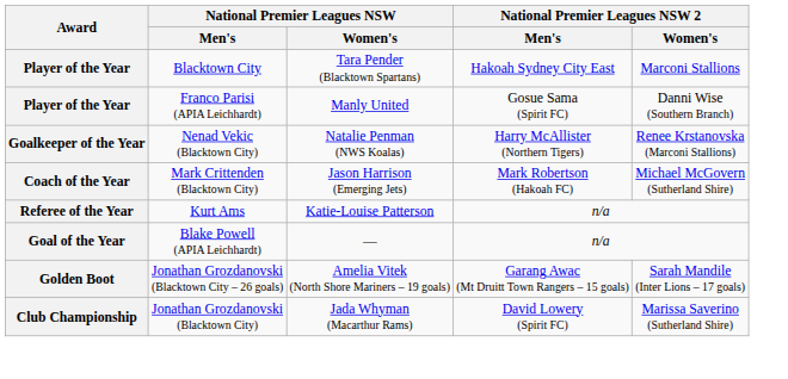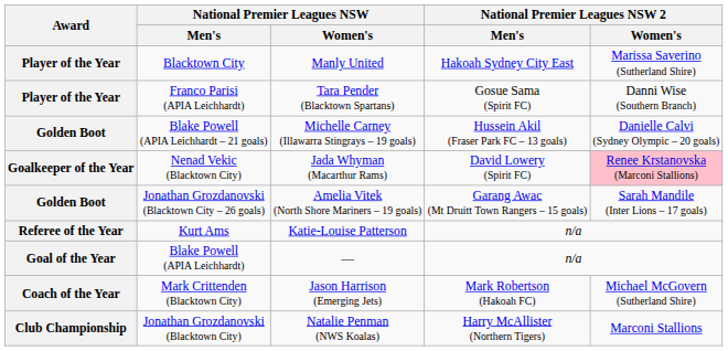Blacktown City | National Premier Leagues NSW / Women's: Tara Pender (Blacktown Spartans) -> Manly United
Blacktown City | National Premier Leagues NSW 2 / Women's: Marconi Stallions -> Marissa Saverino (Sutherland Shire)
Franco Parisi (APIA Leichhardt) | National Premier Leagues NSW / Women's: Manly United -> Tara Pender (Blacktown Spartans)
+ row: Golden Boot | Blake Powell (APIA Leichhardt – 21 goals) | Michelle Carney (Illawarra Stingrays – 19 goals) | Hussein Akil (Fraser Park FC – 13 goals) | Danielle Calvi (Sydney Olympic – 20 goals)
Nenad Vekic (Blacktown City) | National Premier Leagues NSW / Women's: Natalie Penman (NWS Koalas) -> Jada Whyman (Macarthur Rams)
Nenad Vekic (Blacktown City) | National Premier Leagues NSW 2 / Men's: Harry McAllister (Northern Tigers) -> David Lowery (Spirit FC)
Nenad Vekic (Blacktown City) | National Premier Leagues NSW 2 / Women's: no background -> pink background
rows swapped: Mark Crittenden (Blacktown City) <-> Jonathan Grozdanovski (Blacktown City – 26 goals)
Jonathan Grozdanovski (Blacktown City) | National Premier Leagues NSW / Women's: Jada Whyman (Macarthur Rams) -> Natalie Penman (NWS Koalas)
Jonathan Grozdanovski (Blacktown City) | National Premier Leagues NSW 2 / Men's: David Lowery (Spirit FC) -> Harry McAllister (Northern Tigers)
Jonathan Grozdanovski (Blacktown City) | National Premier Leagues NSW 2 / Women's: Marissa Saverino (Sutherland Shire) -> Marconi Stallions
